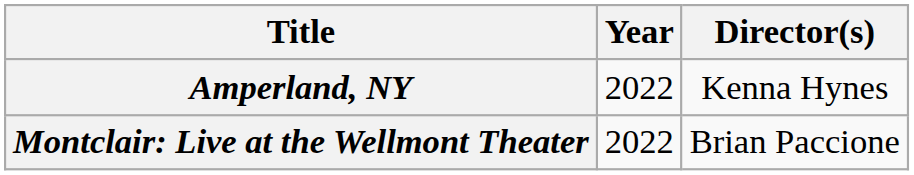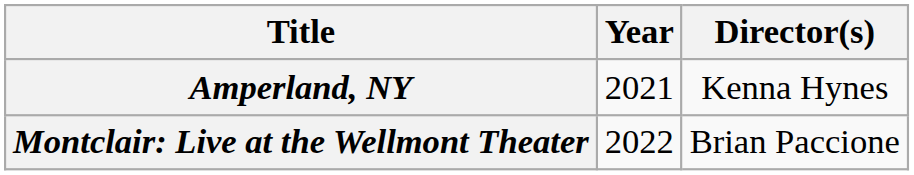Amperland, NY | Year: 2022 -> 2021
